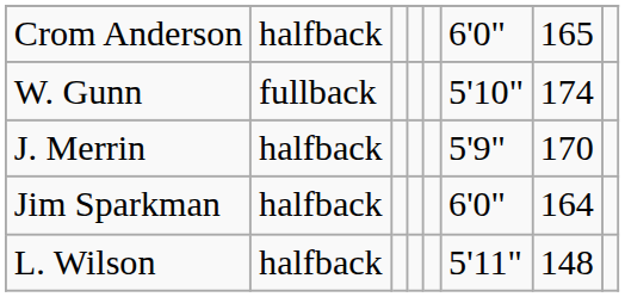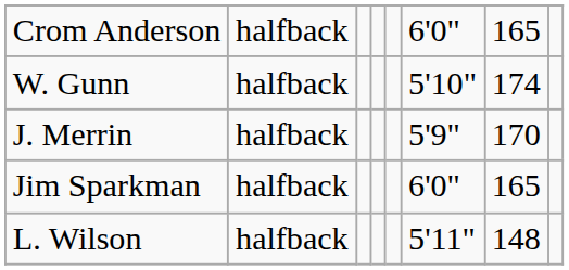W. Gunn | column 2: fullback -> halfback
Jim Sparkman | column 7: 164 -> 165
